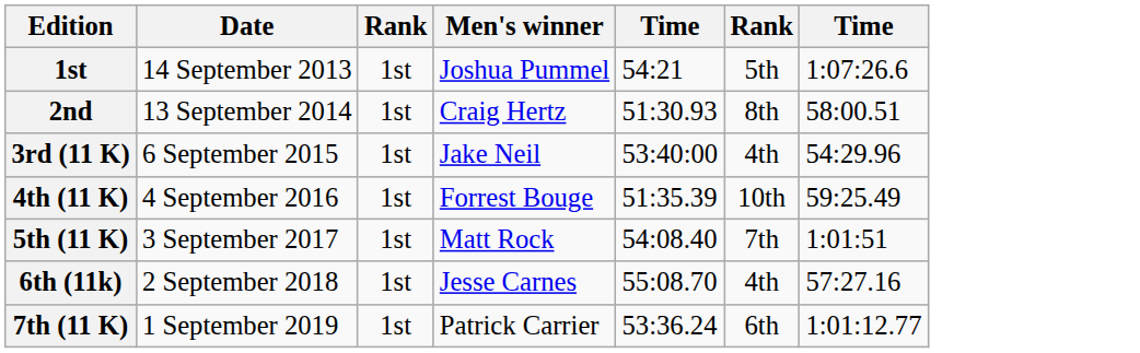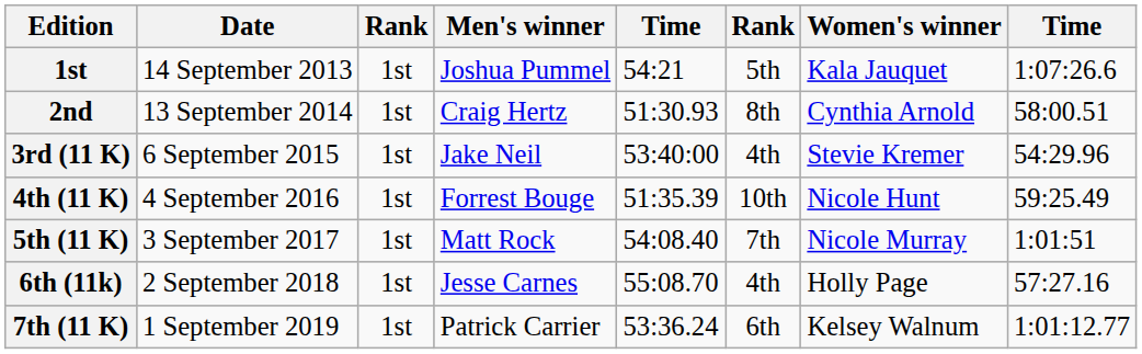+ column: Women's winner | Kala Jauquet | Cynthia Arnold | Stevie Kremer | Nicole Hunt | Nicole Murray | Holly Page | Kelsey Walnum
